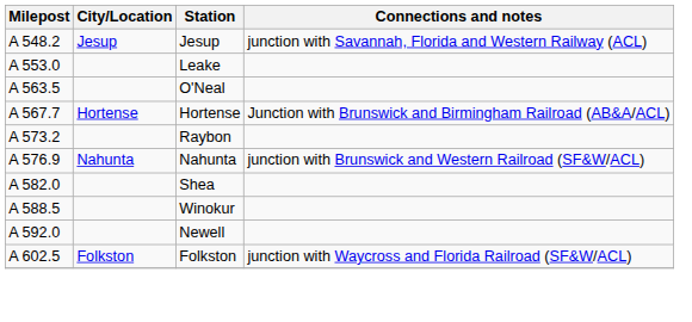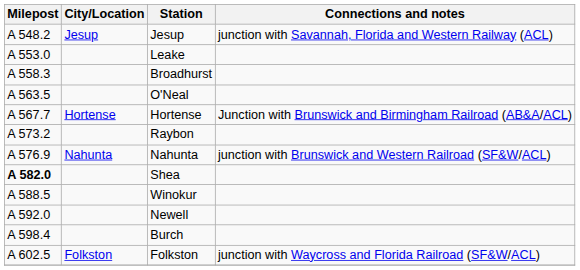+ row: A 558.3 | Broadhurst
Shea | Milepost: normal -> bold
+ row: A 598.4 | Burch
